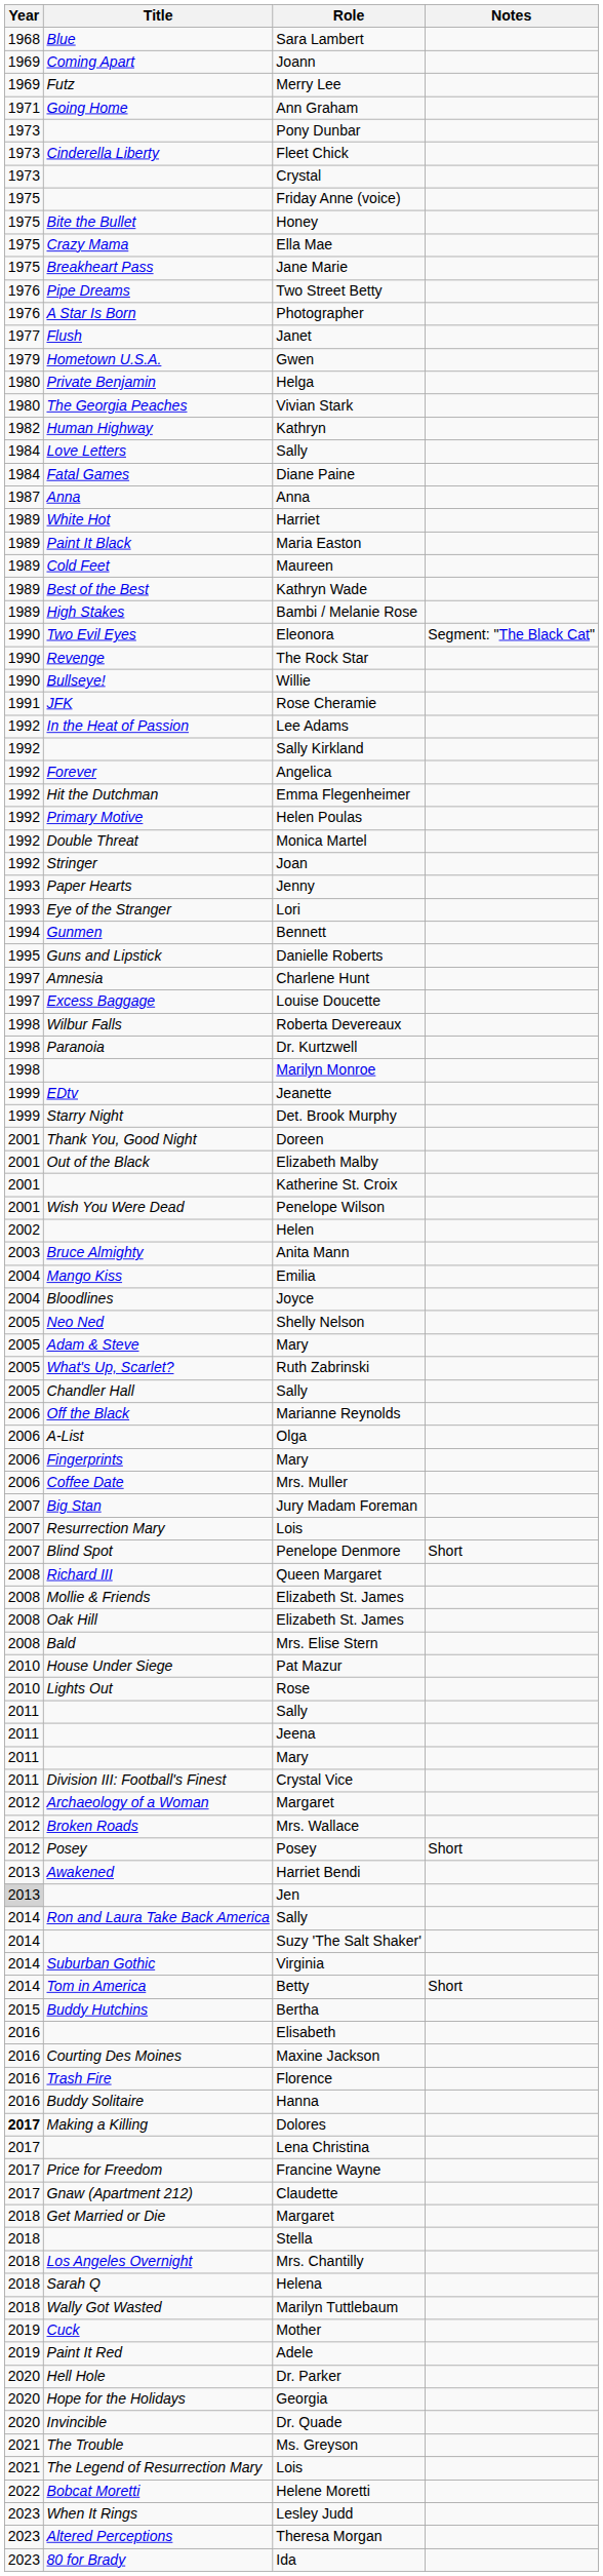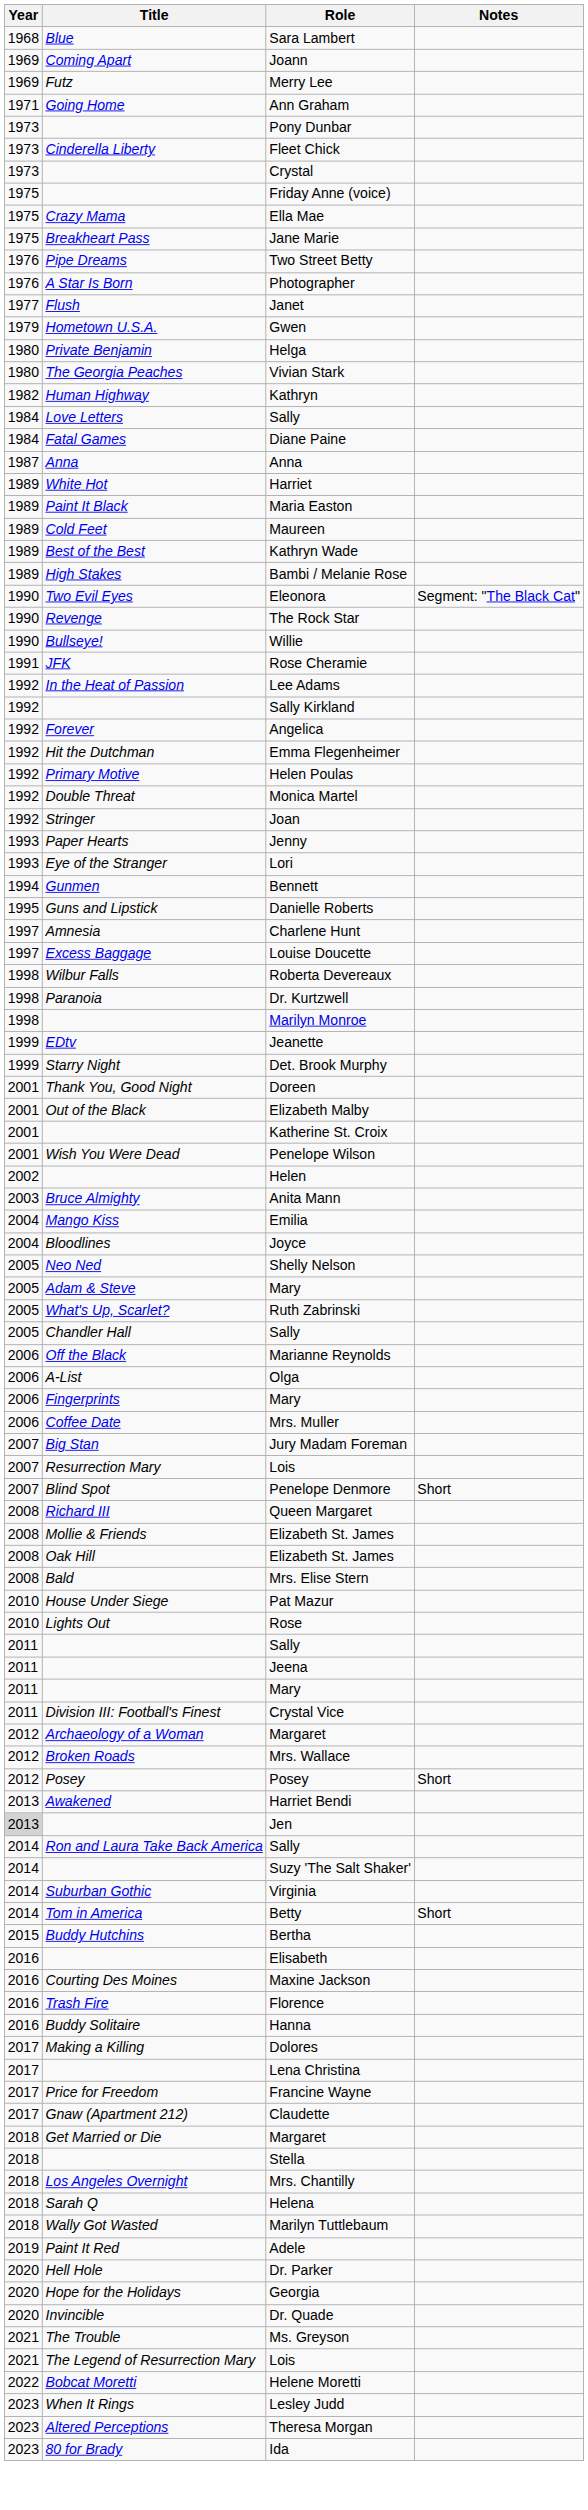- row: 1975 | Bite the Bullet | Honey
Dolores | Year: bold -> normal
- row: 2019 | Cuck | Mother
